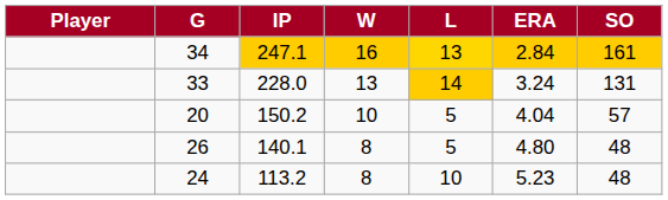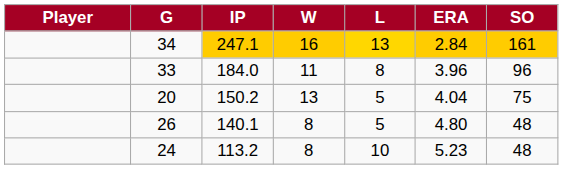- row: 33 | 228.0 | 13 | 14 | 3.24 | 131
+ row: 33 | 184.0 | 11 | 8 | 3.96 | 96
150.2 | W: 10 -> 13
150.2 | SO: 57 -> 75
